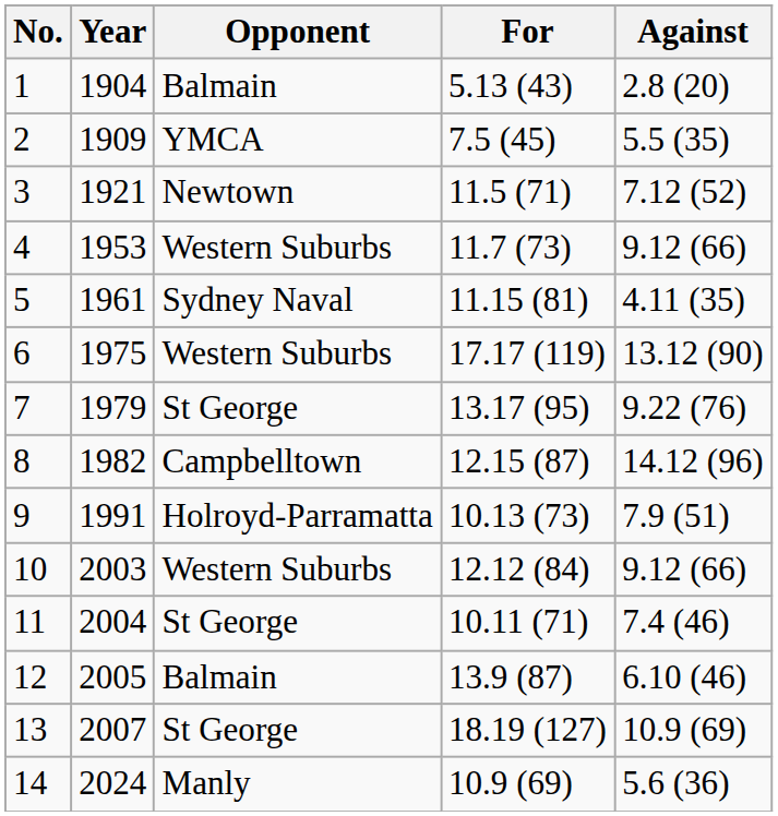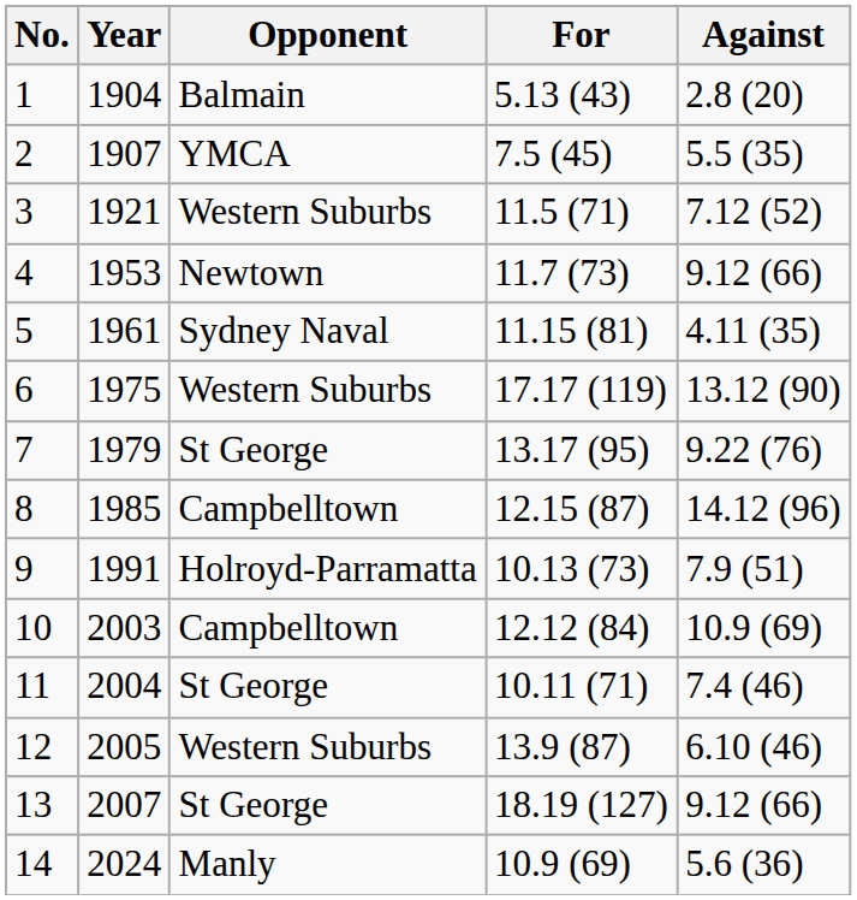2 | Year: 1909 -> 1907
3 | Opponent: Newtown -> Western Suburbs
4 | Opponent: Western Suburbs -> Newtown
8 | Year: 1982 -> 1985
10 | Opponent: Western Suburbs -> Campbelltown
10 | Against: 9.12 (66) -> 10.9 (69)
12 | Opponent: Balmain -> Western Suburbs
13 | Against: 10.9 (69) -> 9.12 (66)
